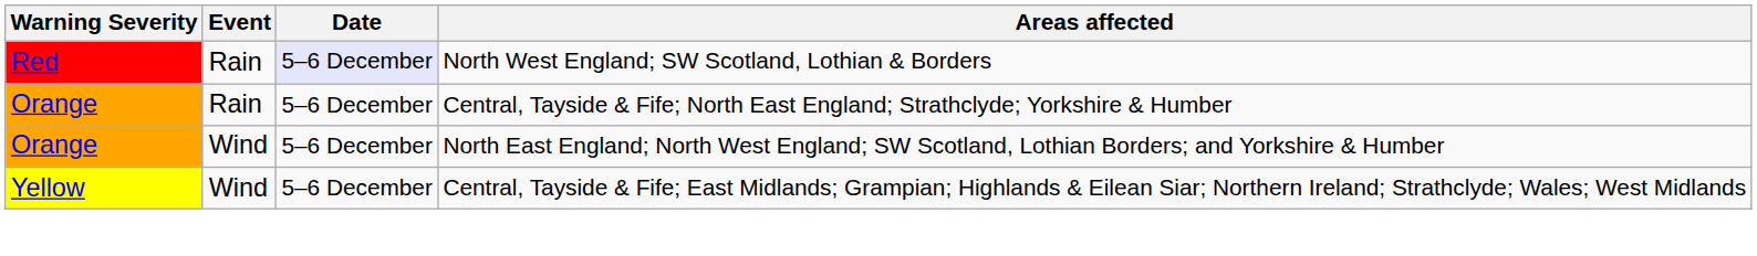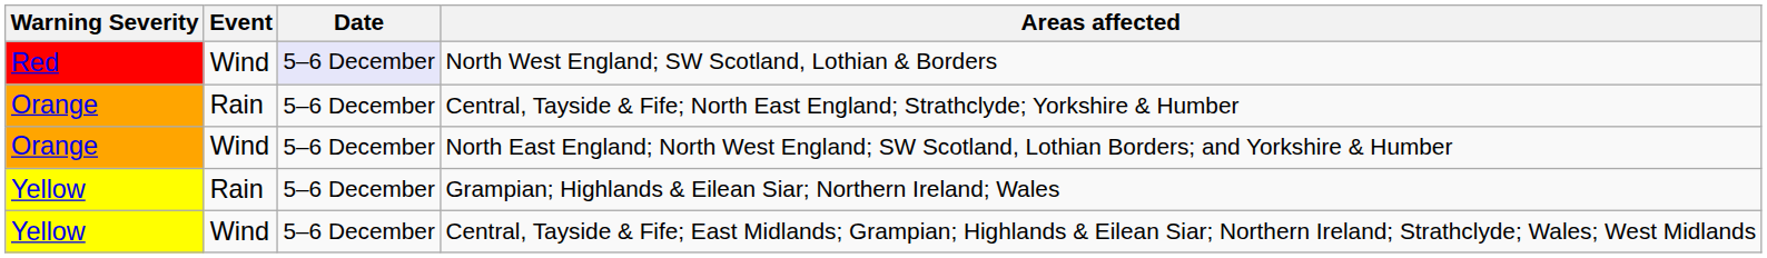North West England; SW Scotland, Lothian & Borders | Event: Rain -> Wind
+ row: Yellow | Rain | 5–6 December | Grampian; Highlands & Eilean Siar; Northern Ireland; Wales
